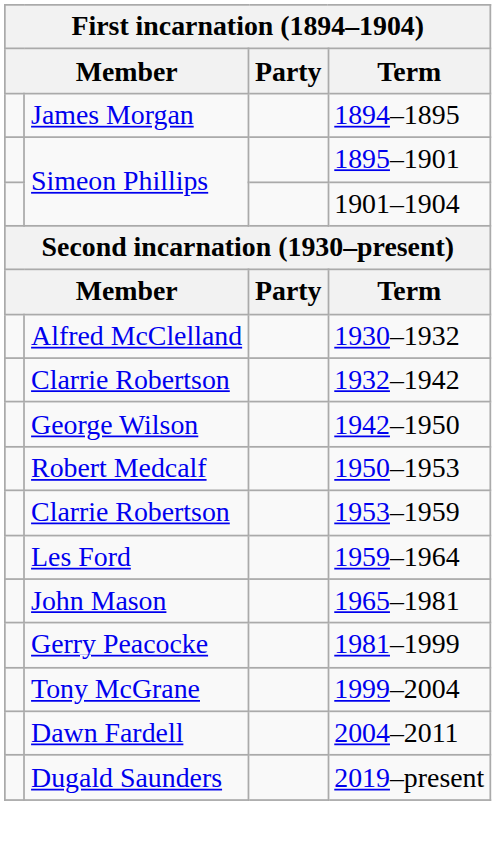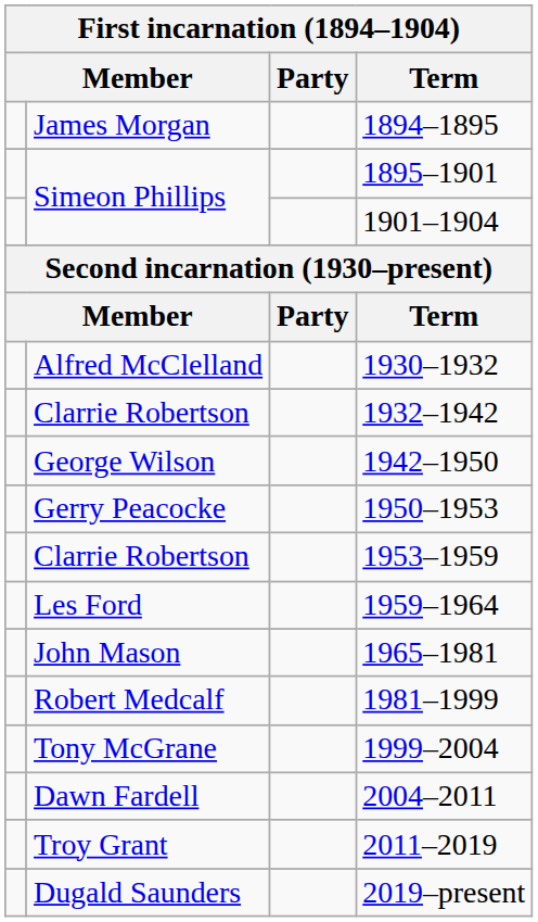1950–1953 | column 2: Robert Medcalf -> Gerry Peacocke
1981–1999 | column 2: Gerry Peacocke -> Robert Medcalf
+ row: Troy Grant | 2011–2019
